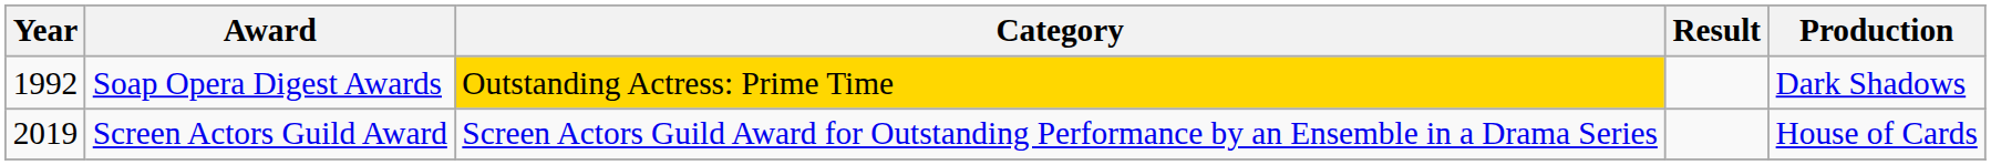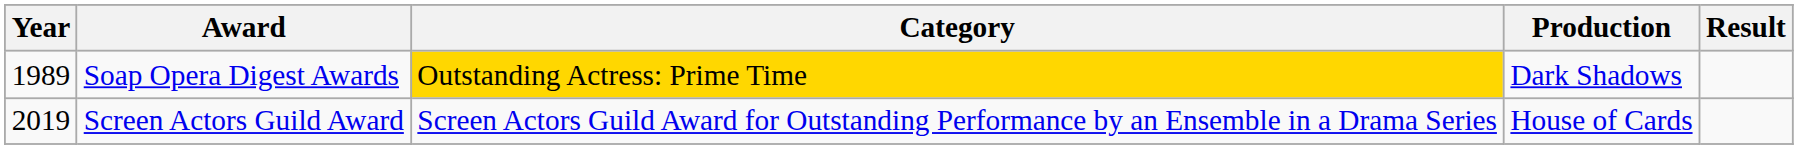columns swapped: Production <-> Result
Soap Opera Digest Awards | Year: 1992 -> 1989
